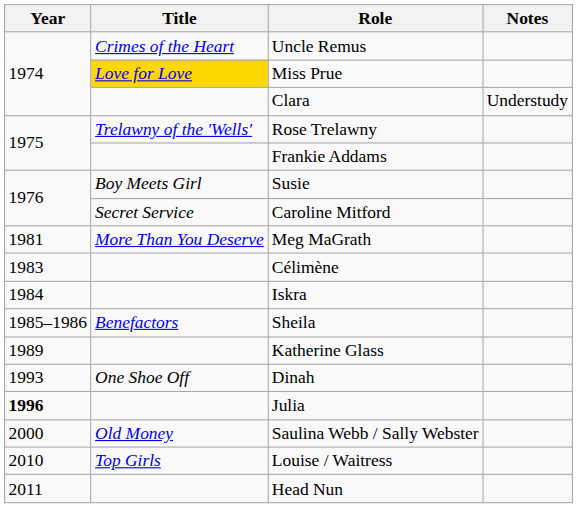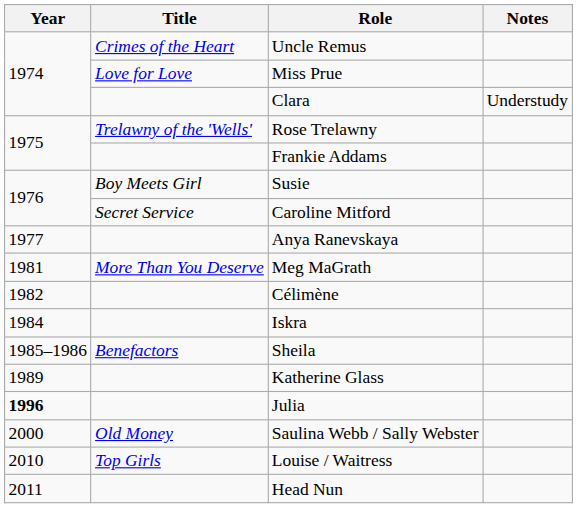Miss Prue | Title: gold background -> no background
+ row: 1977 | Anya Ranevskaya
Célimène | Year: 1983 -> 1982
- row: 1993 | One Shoe Off | Dinah
